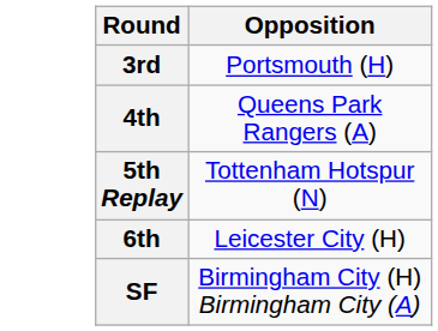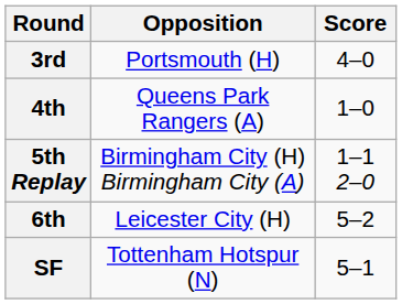+ column: Score | 4–0 | 1–0 | 1–1 2–0 | 5–2 | 5–1
5th Replay | Opposition: Tottenham Hotspur (N) -> Birmingham City (H) Birmingham City (A)
SF | Opposition: Birmingham City (H) Birmingham City (A) -> Tottenham Hotspur (N)
